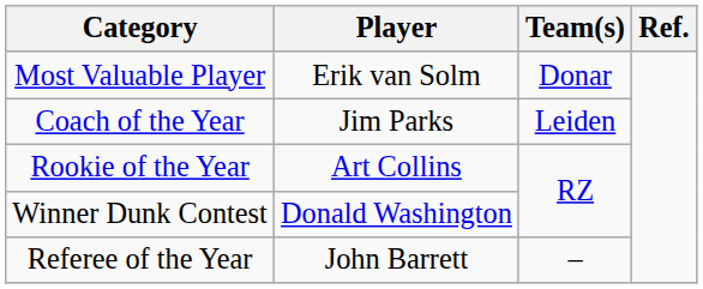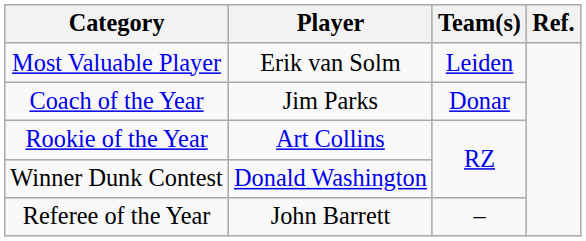Most Valuable Player | Team(s): Donar -> Leiden
Coach of the Year | Team(s): Leiden -> Donar
